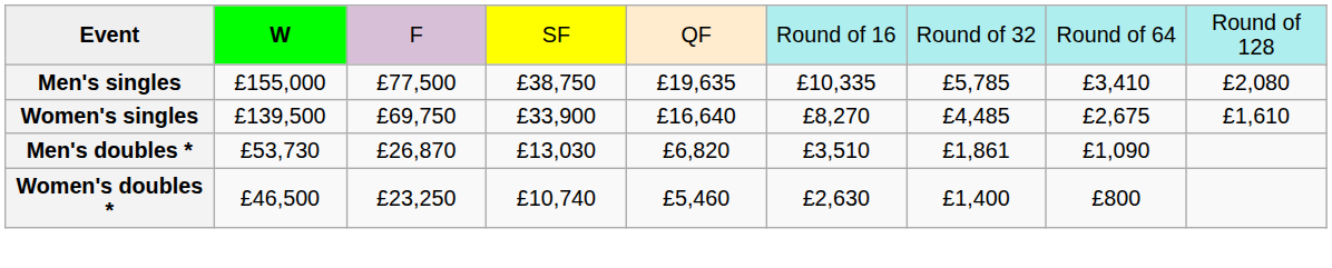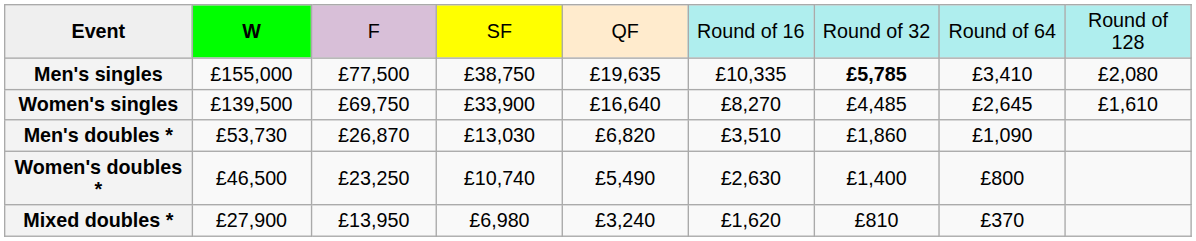Men's singles | column 7: normal -> bold
Women's singles | column 8: £2,675 -> £2,645
Men's doubles * | column 7: £1,861 -> £1,860
Women's doubles * | column 5: £5,460 -> £5,490
+ row: Mixed doubles * | £27,900 | £13,950 | £6,980 | £3,240 | £1,620 | £810 | £370
